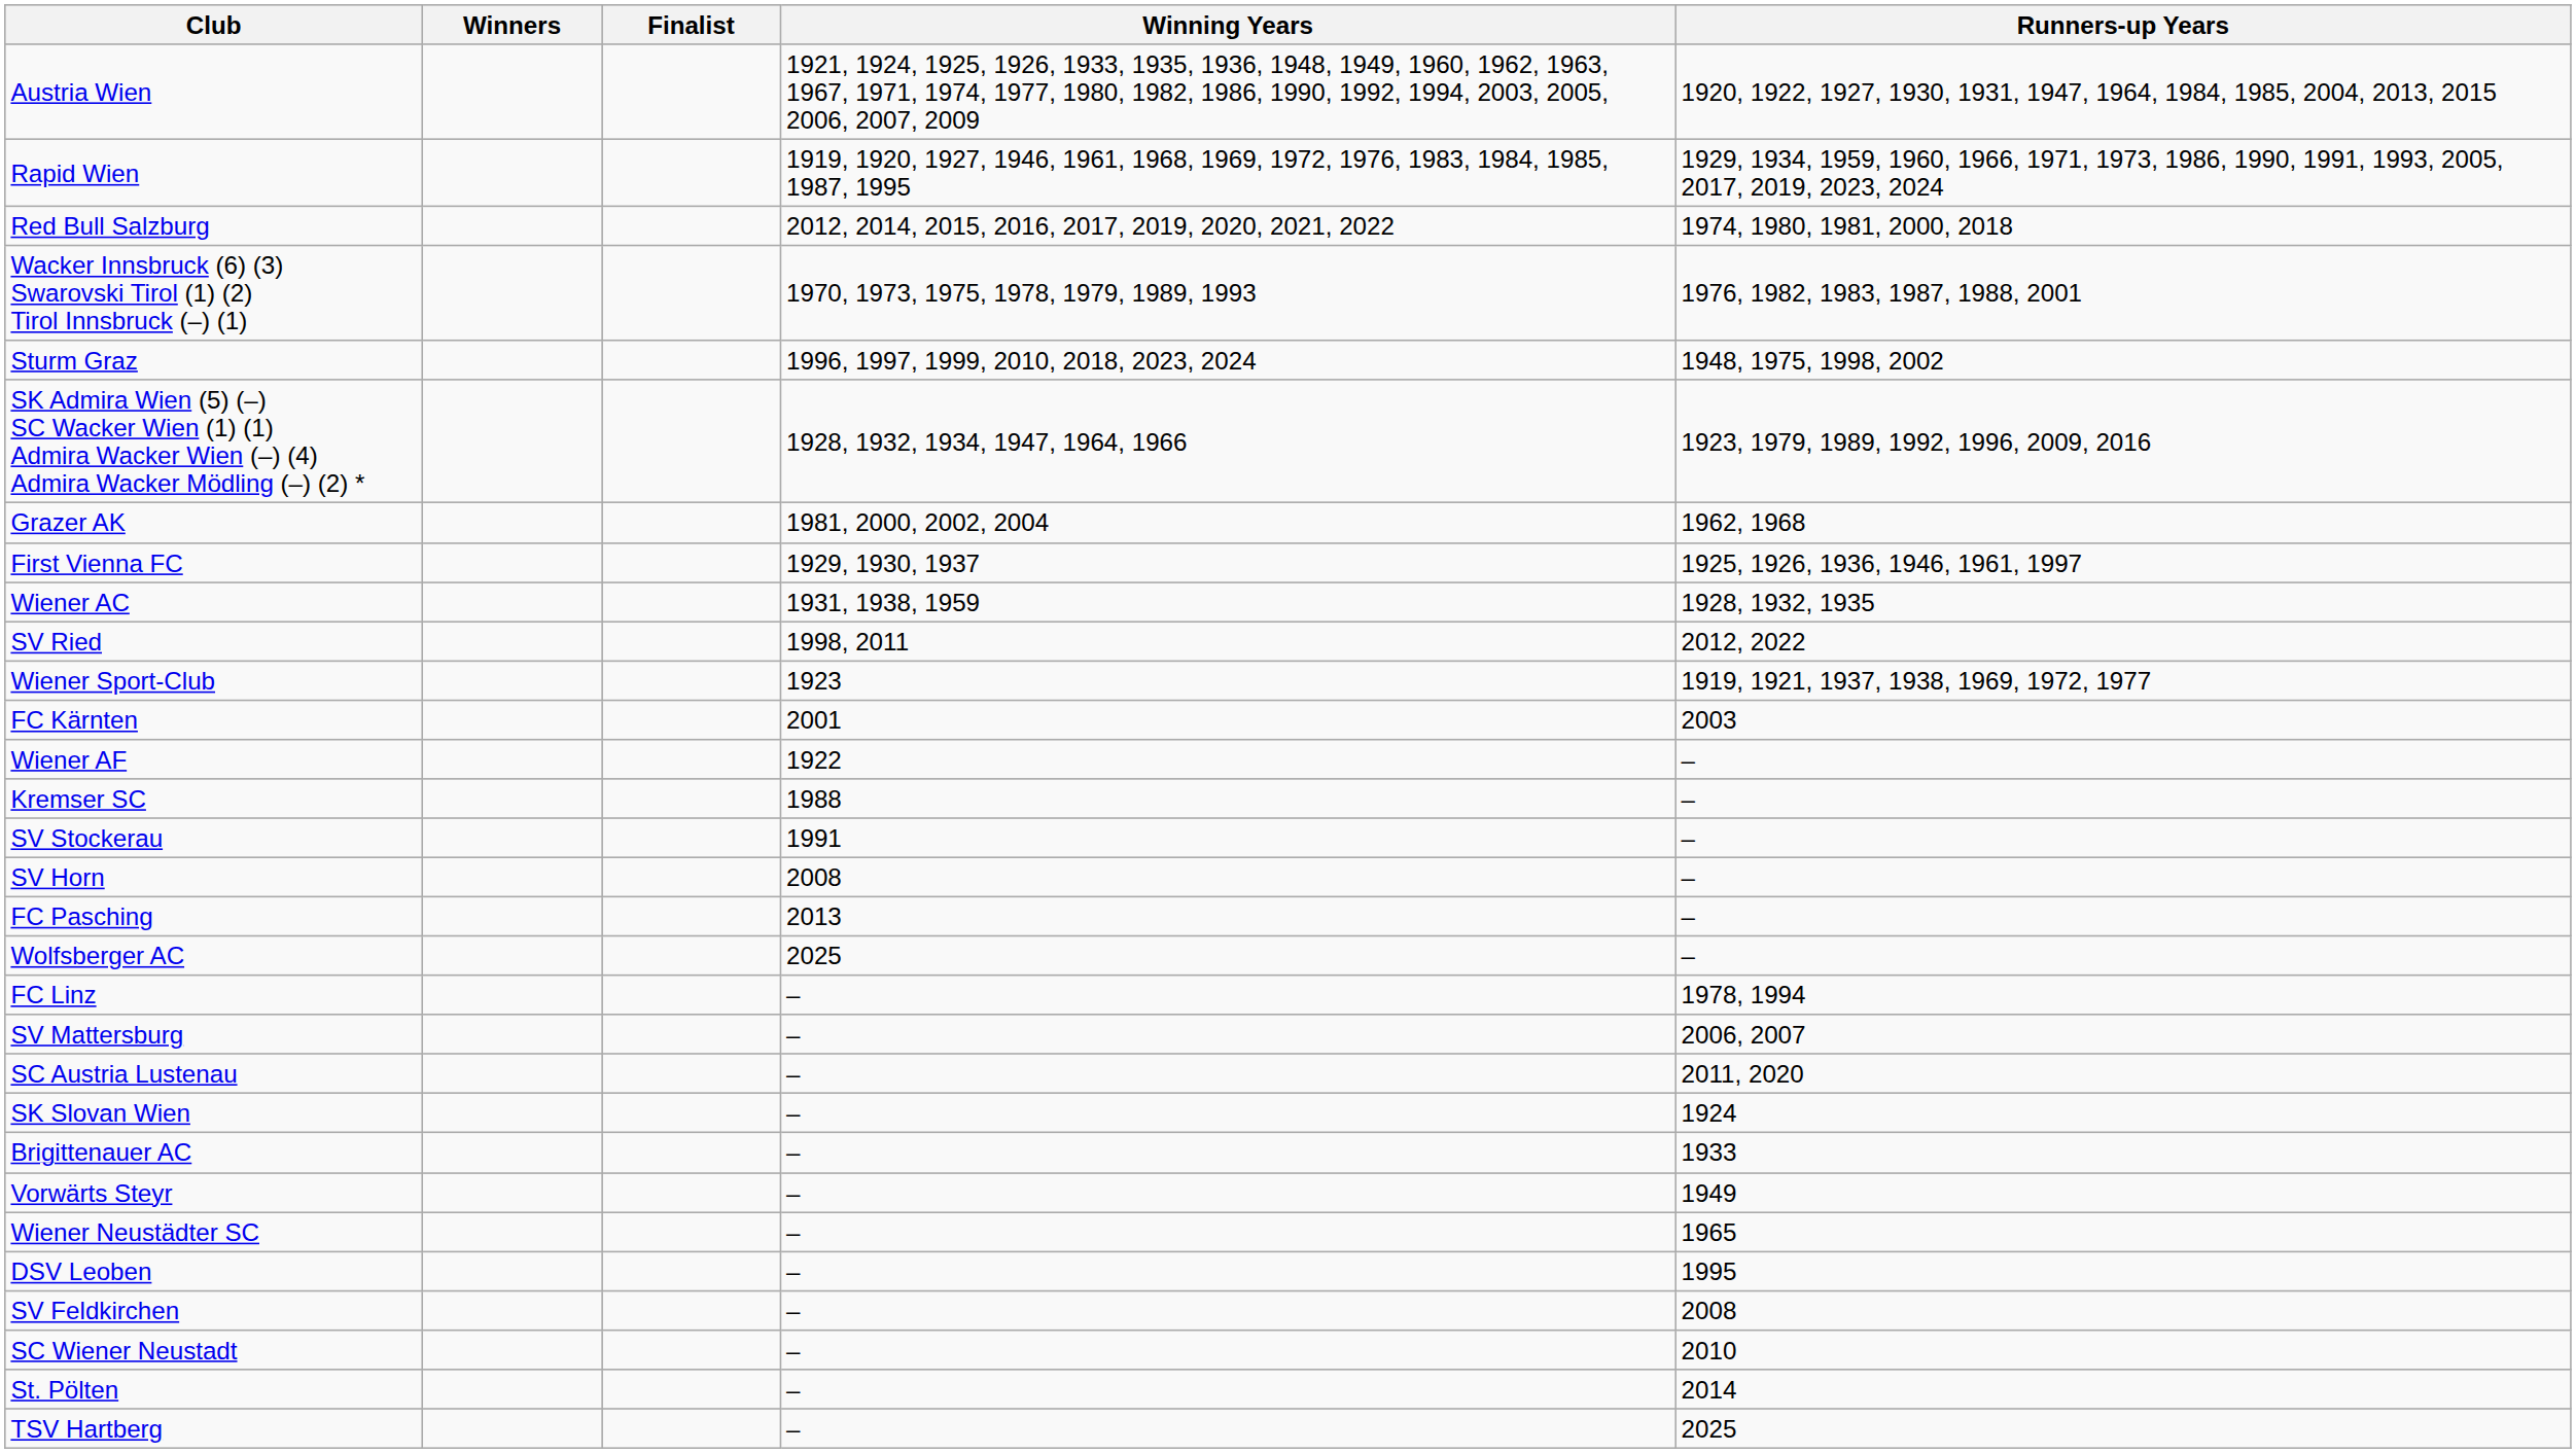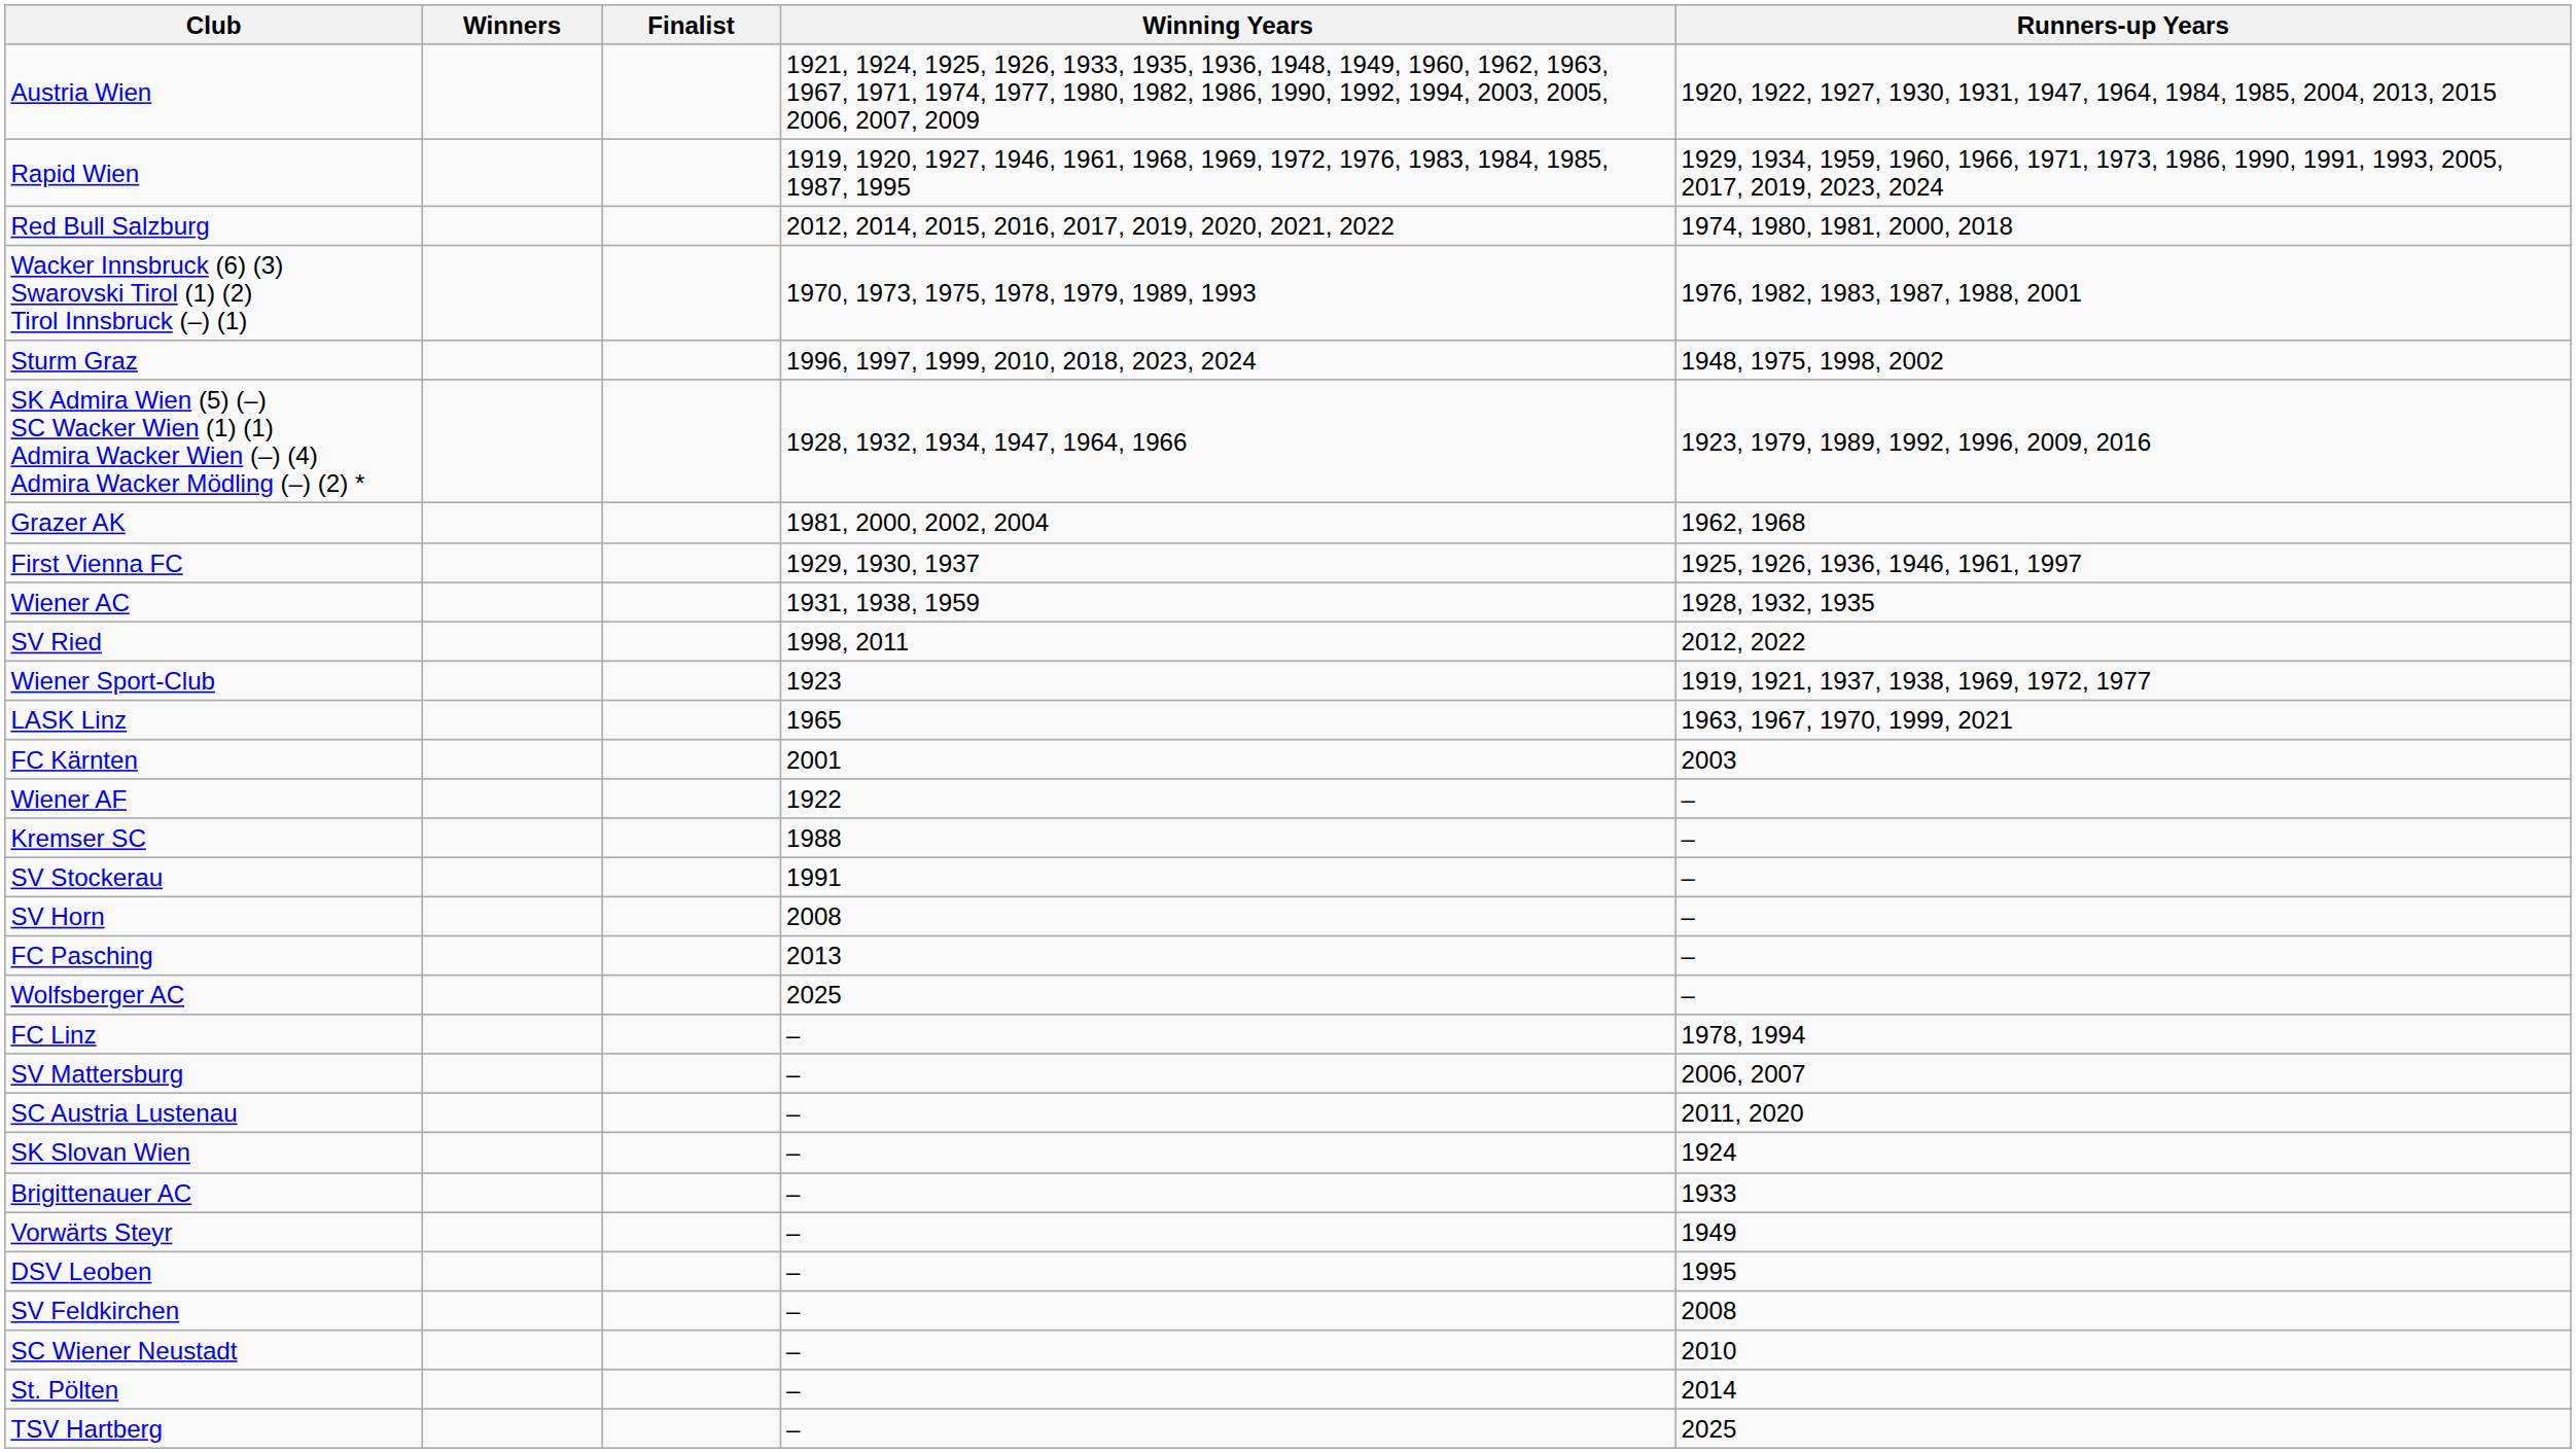+ row: LASK Linz | 1965 | 1963, 1967, 1970, 1999, 2021
- row: Wiener Neustädter SC | – | 1965
